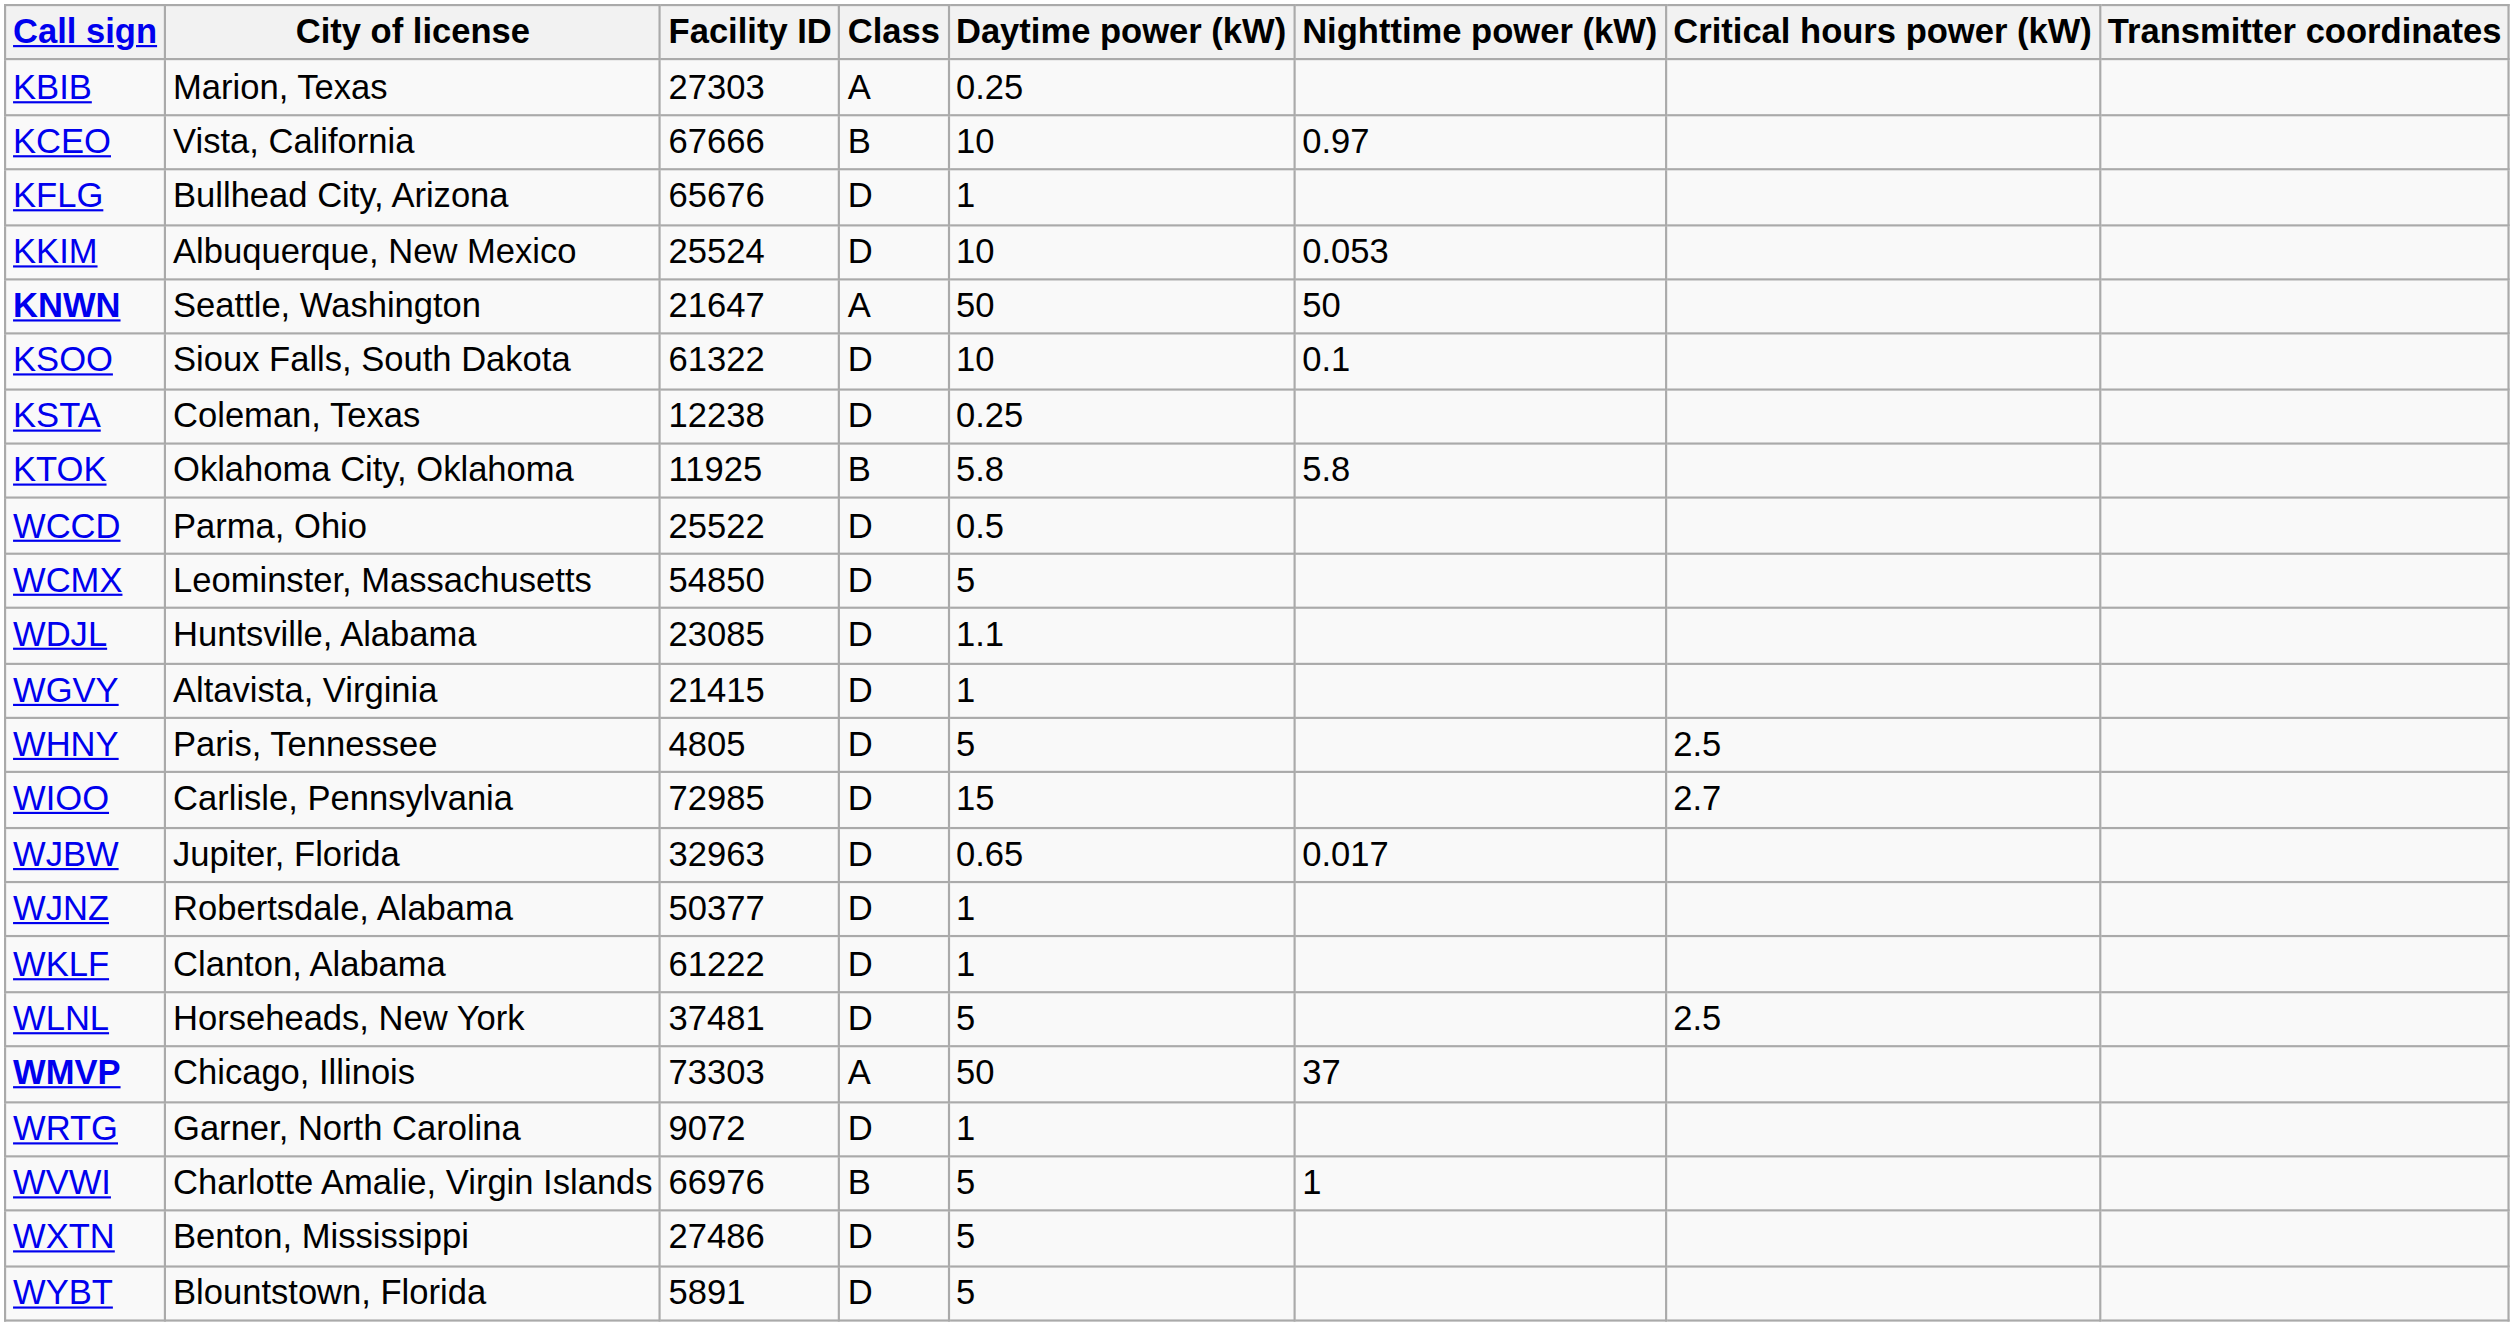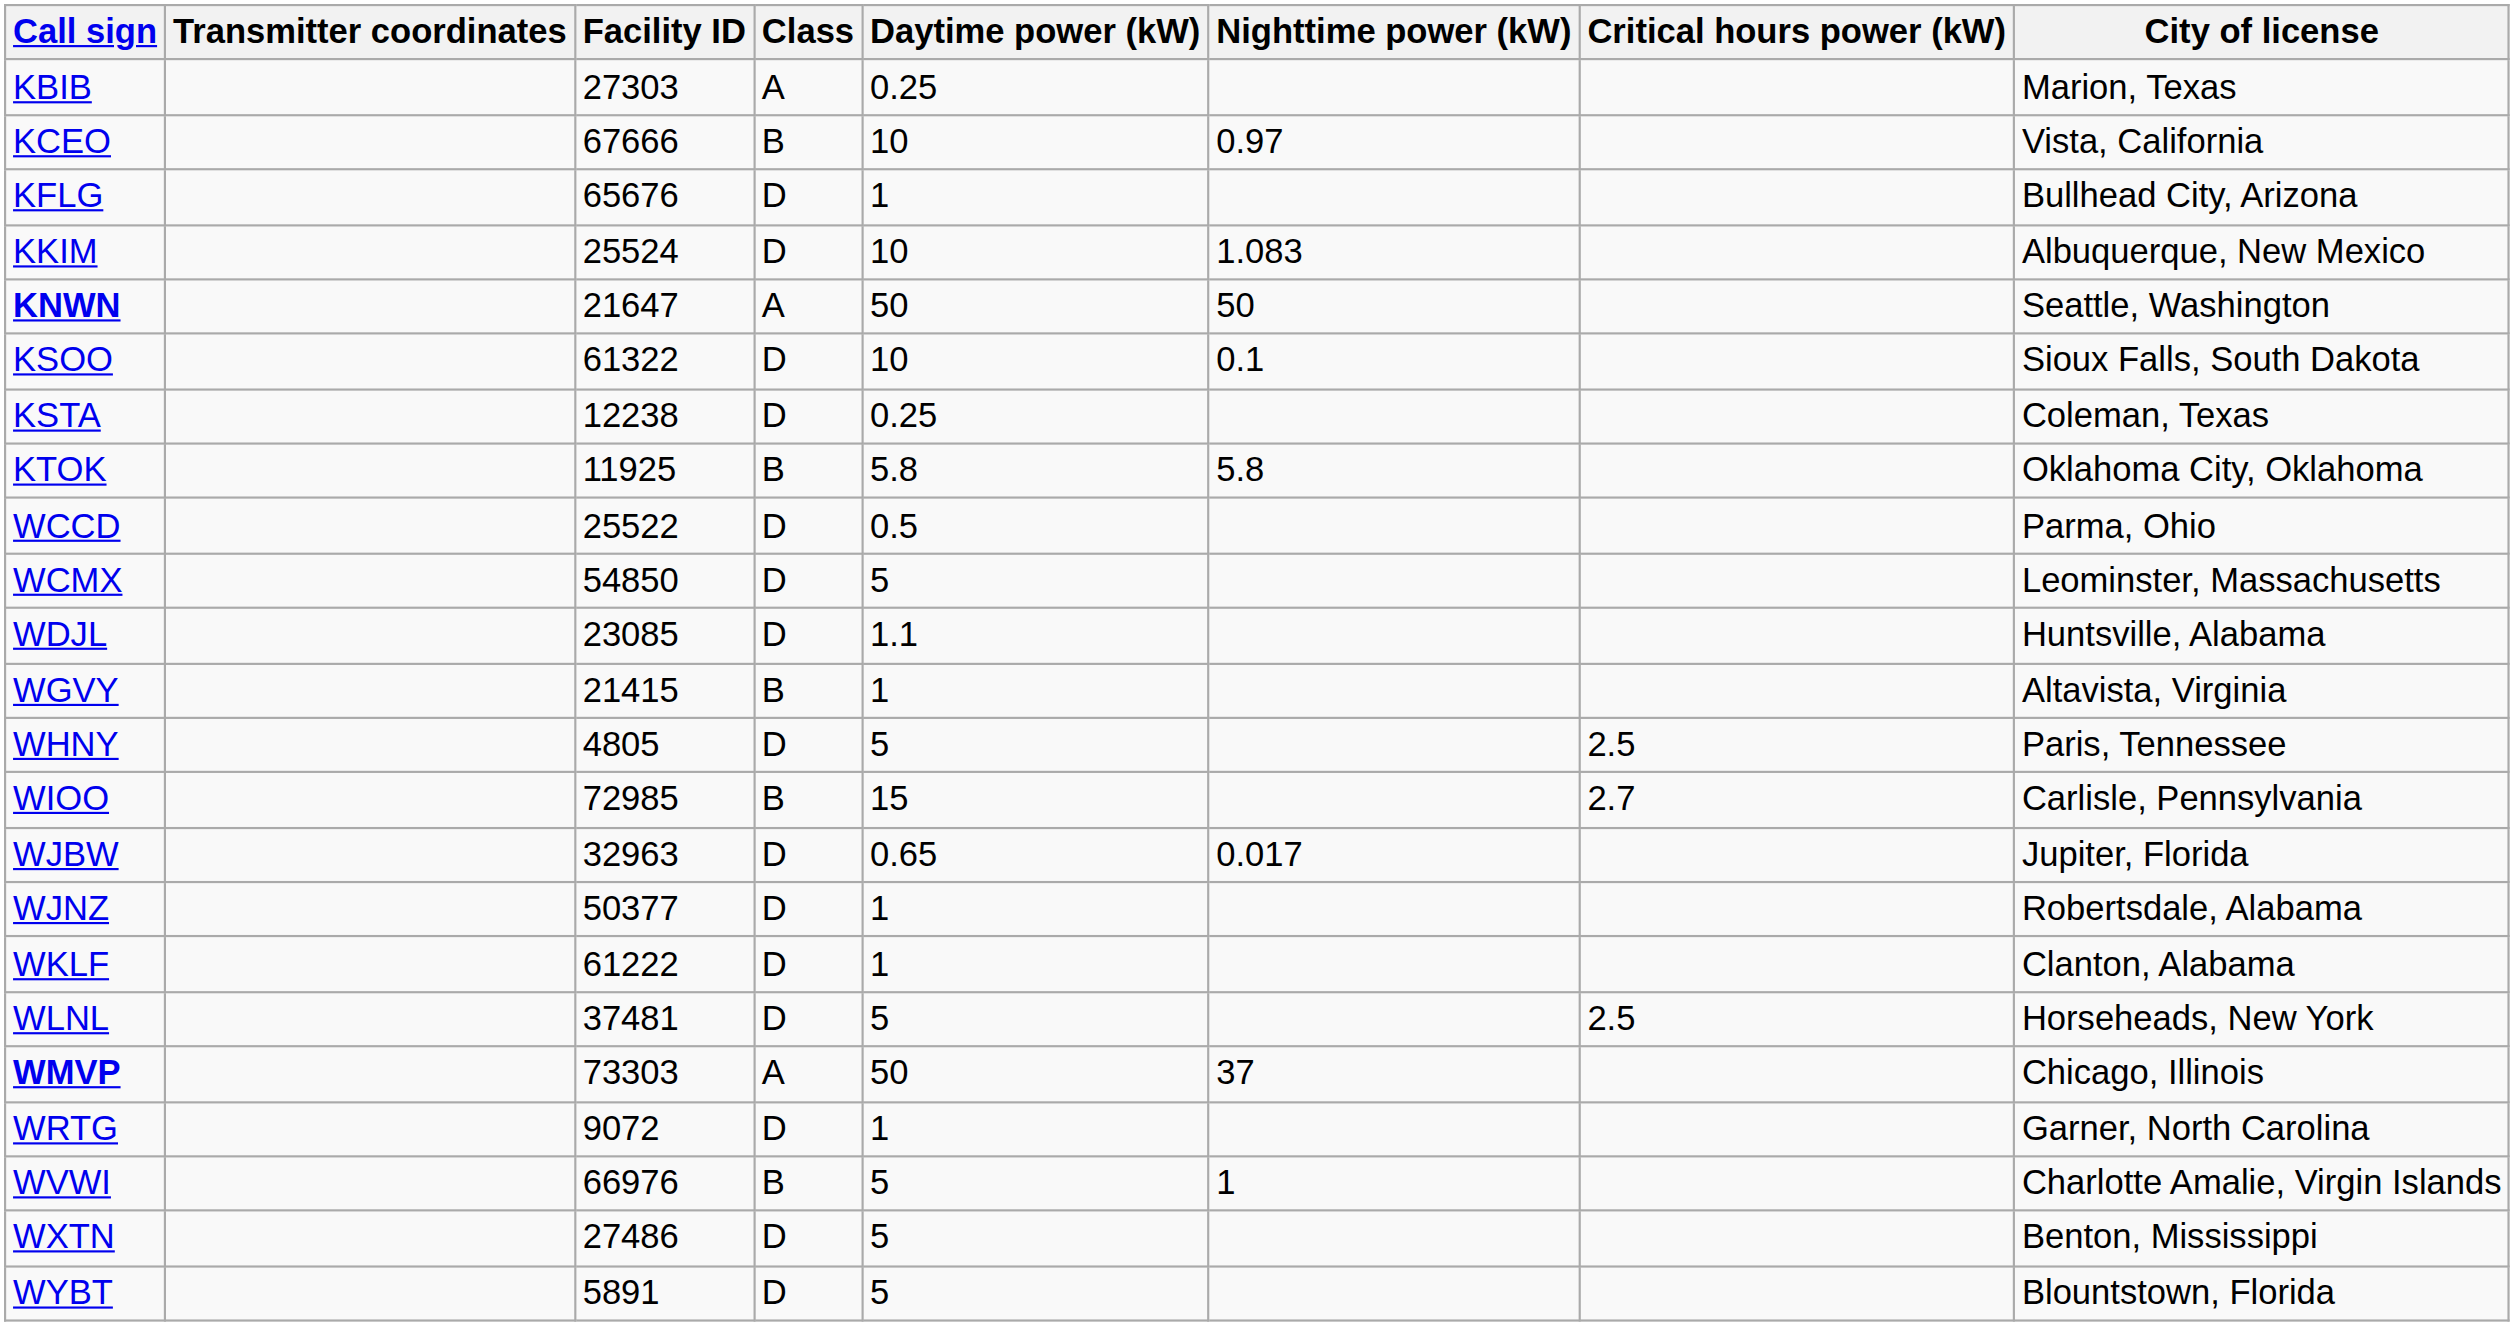columns swapped: City of license <-> Transmitter coordinates
KKIM | Nighttime power (kW): 0.053 -> 1.083
WGVY | Class: D -> B
WIOO | Class: D -> B
